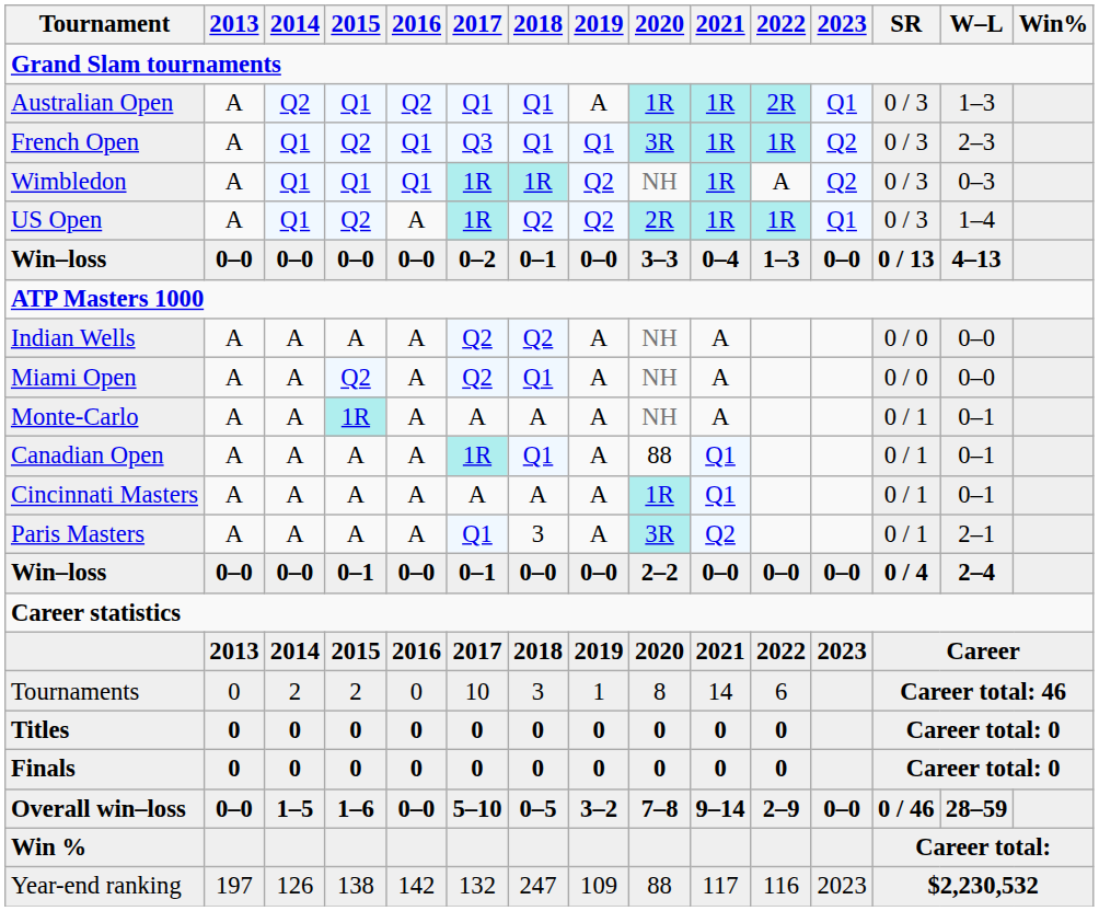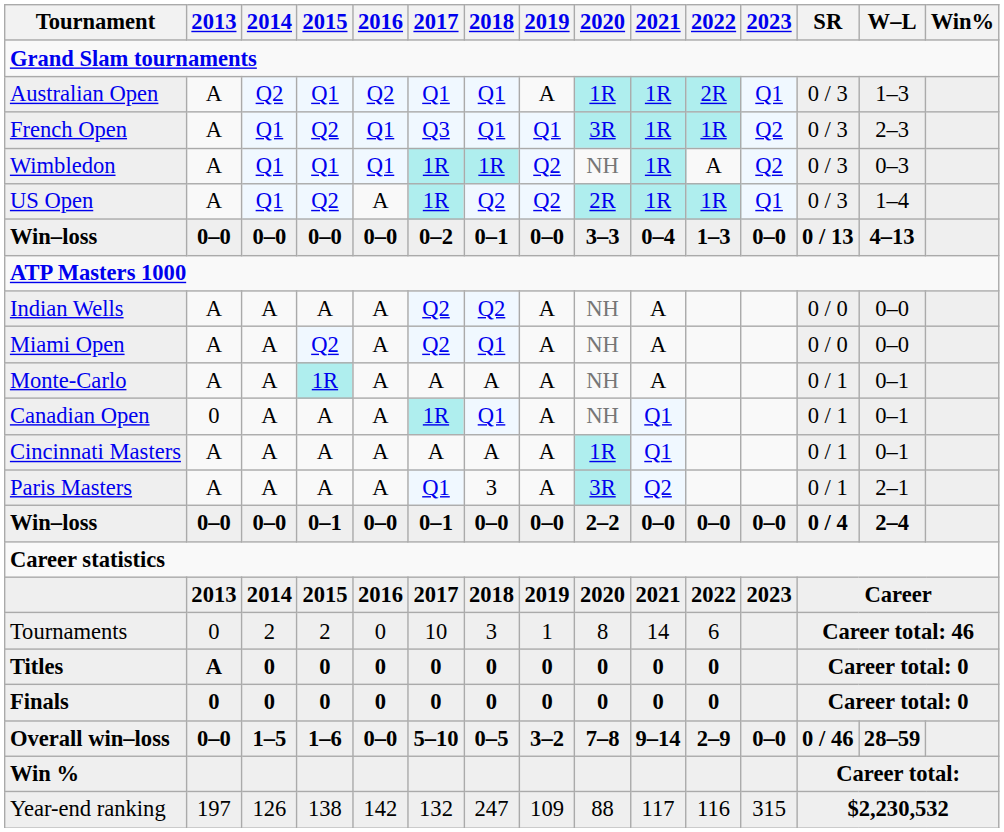Canadian Open | 2013: A -> 0
Canadian Open | 2020: 88 -> NH
Titles | 2013: 0 -> A
Year-end ranking | 2023: 2023 -> 315
